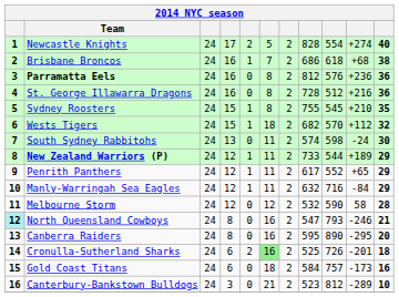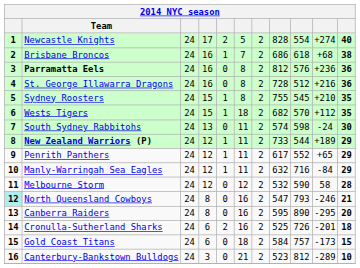Wests Tigers | column 11: 32 -> 35
Cronulla-Sutherland Sharks | column 6: lightgreen background -> no background
Gold Coast Titans | column 11: 16 -> 15
